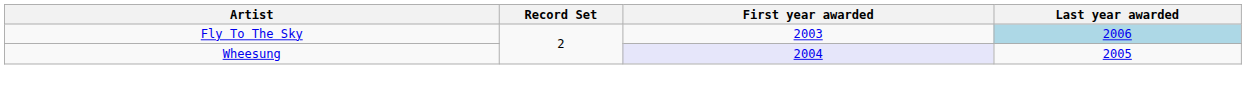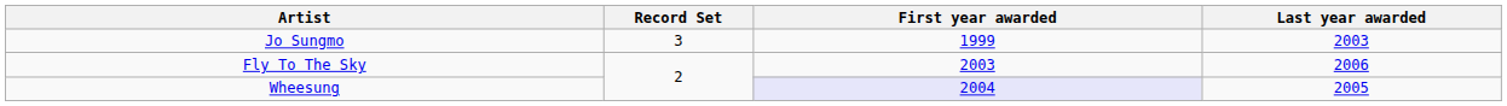+ row: Jo Sungmo | 3 | 1999 | 2003
Fly To The Sky | Last year awarded: lightblue background -> no background
